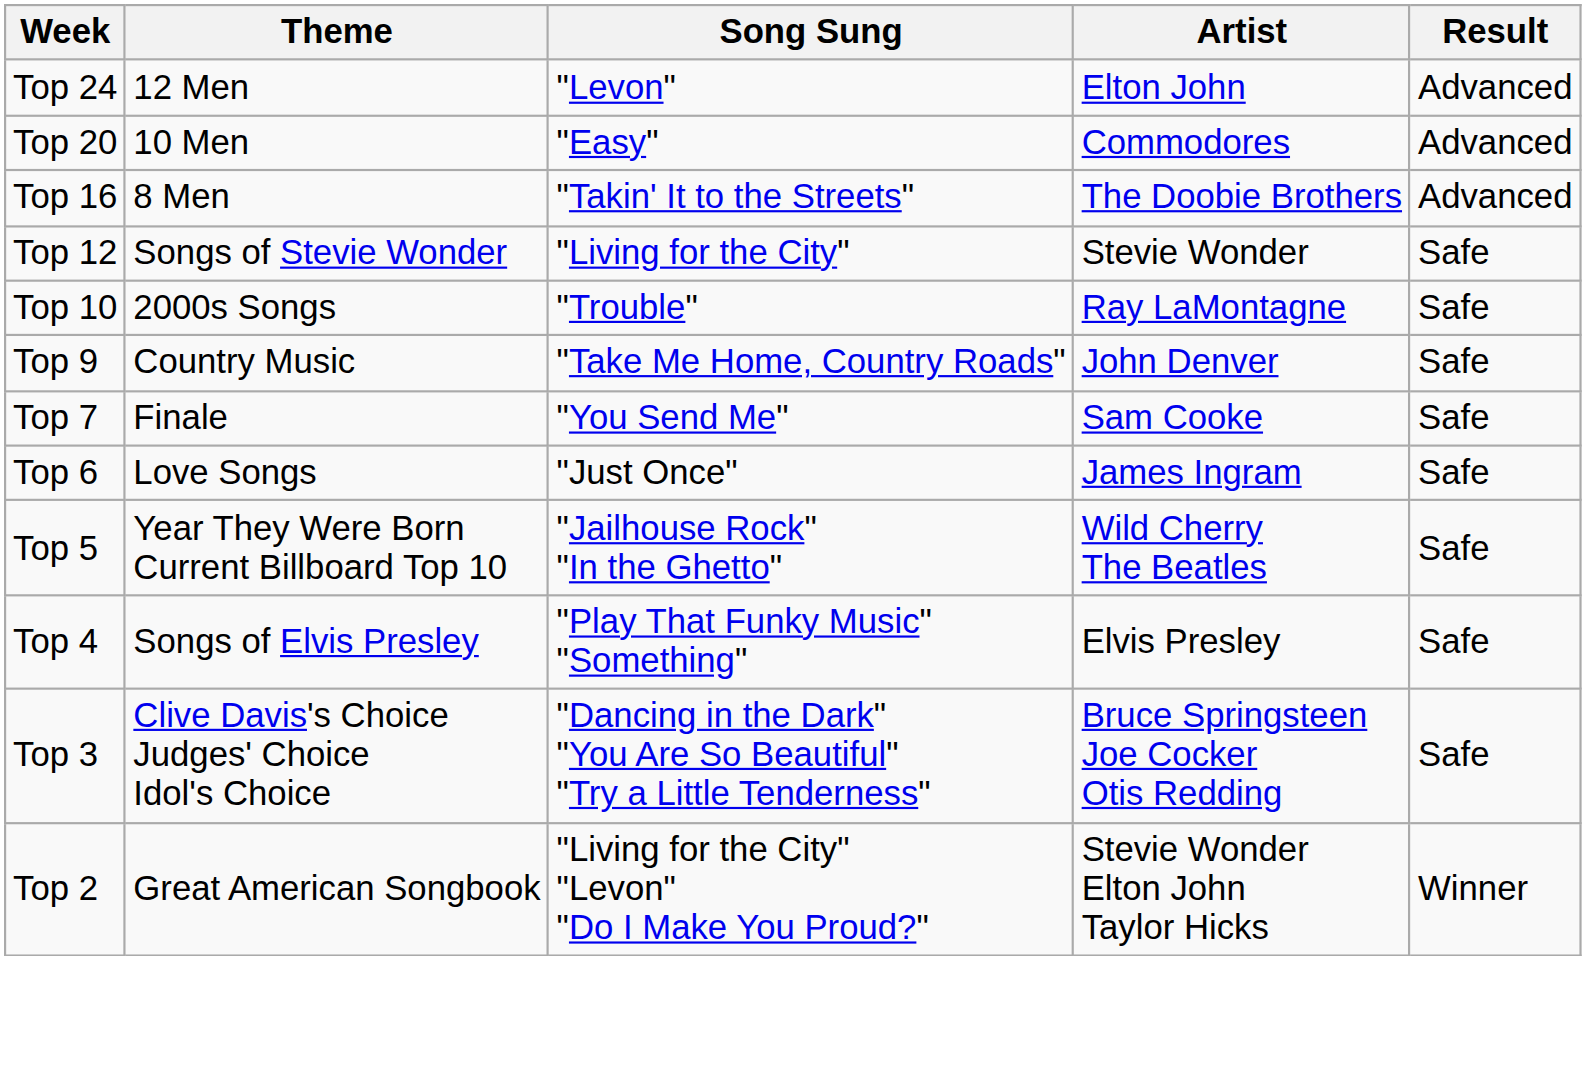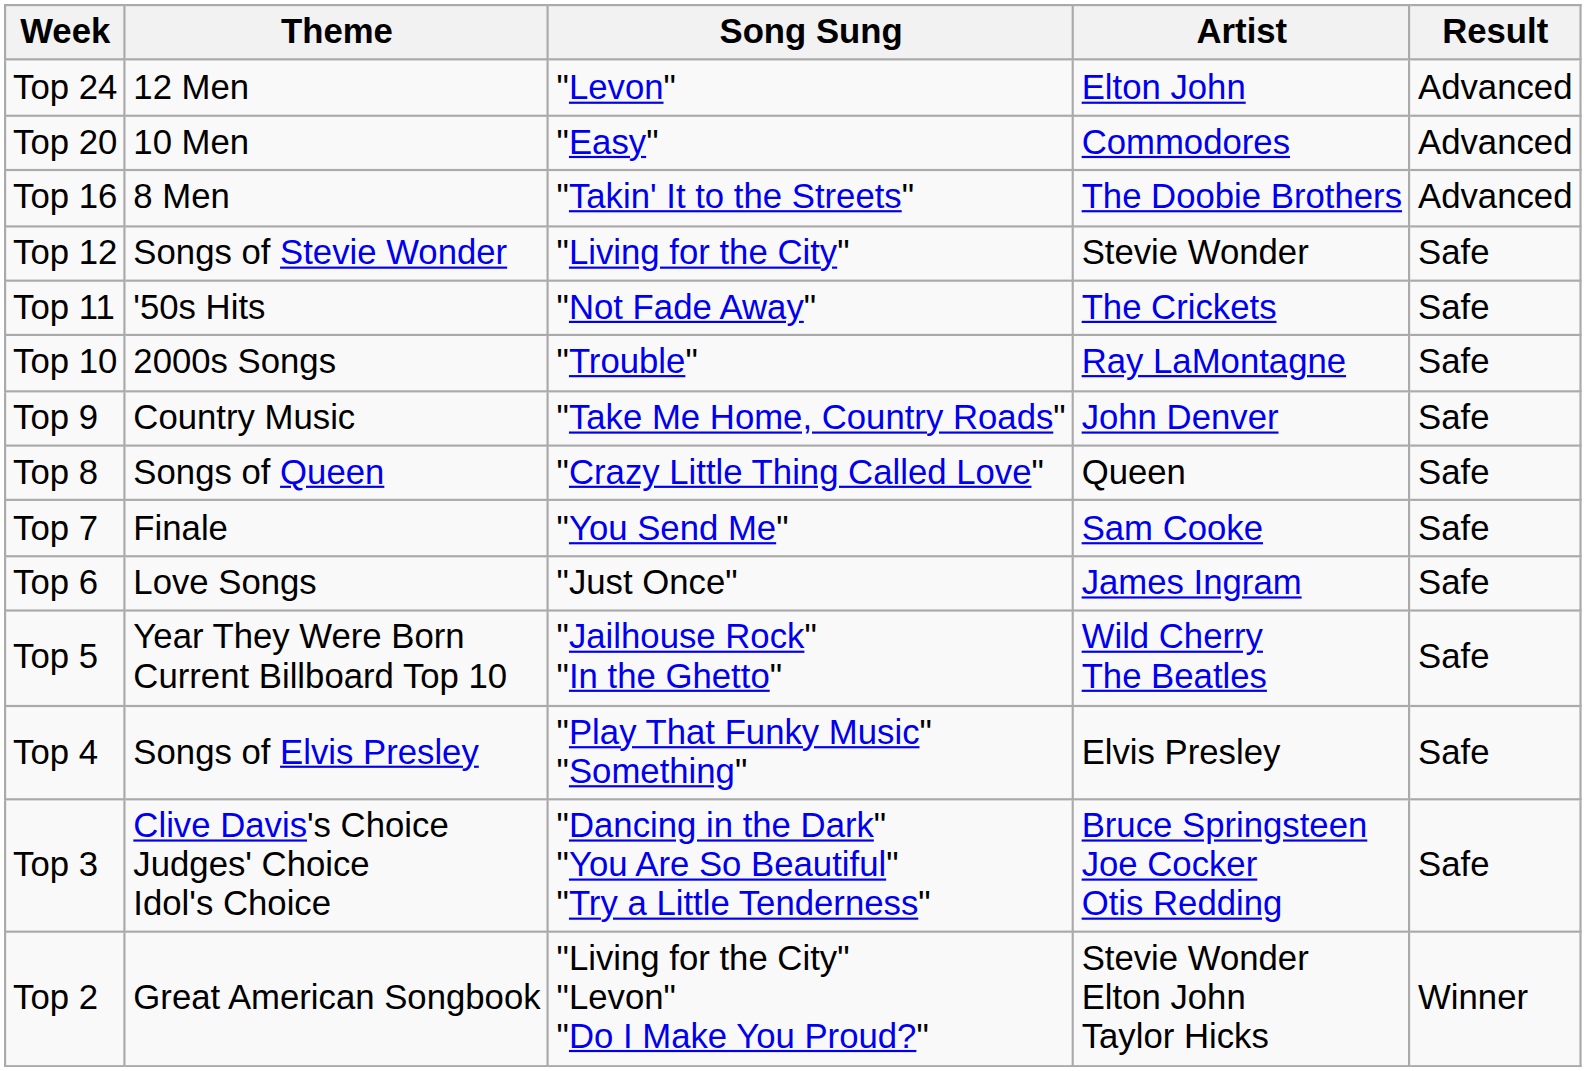+ row: Top 11 | '50s Hits | "Not Fade Away" | The Crickets | Safe
+ row: Top 8 | Songs of Queen | "Crazy Little Thing Called Love" | Queen | Safe
